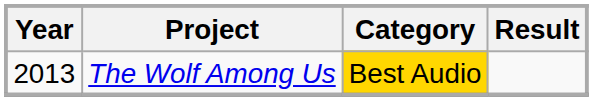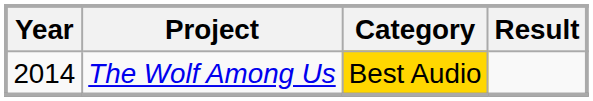The Wolf Among Us | Year: 2013 -> 2014
